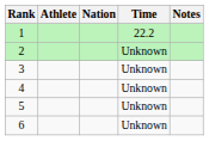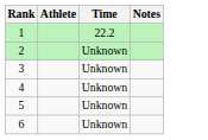- column: Nation
